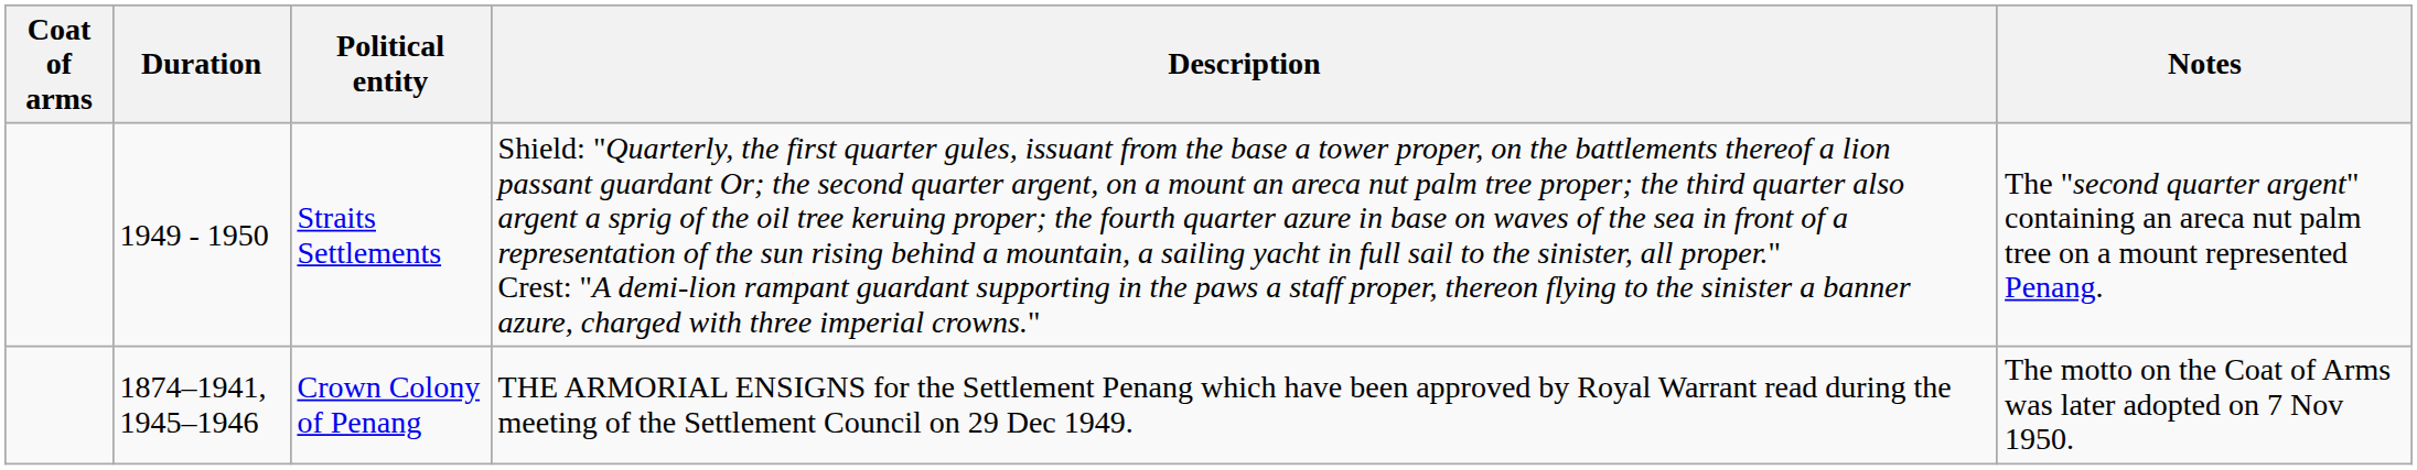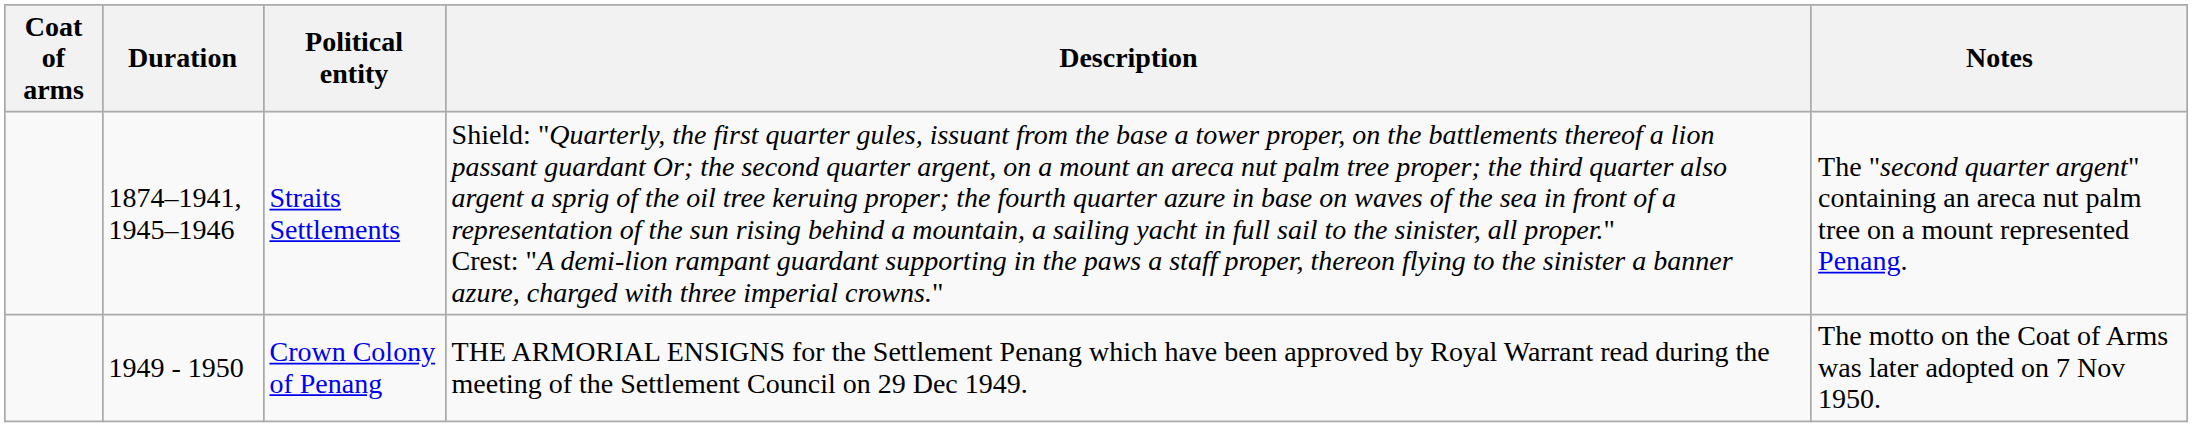Straits Settlements | Duration: 1949 - 1950 -> 1874–1941, 1945–1946
Crown Colony of Penang | Duration: 1874–1941, 1945–1946 -> 1949 - 1950
